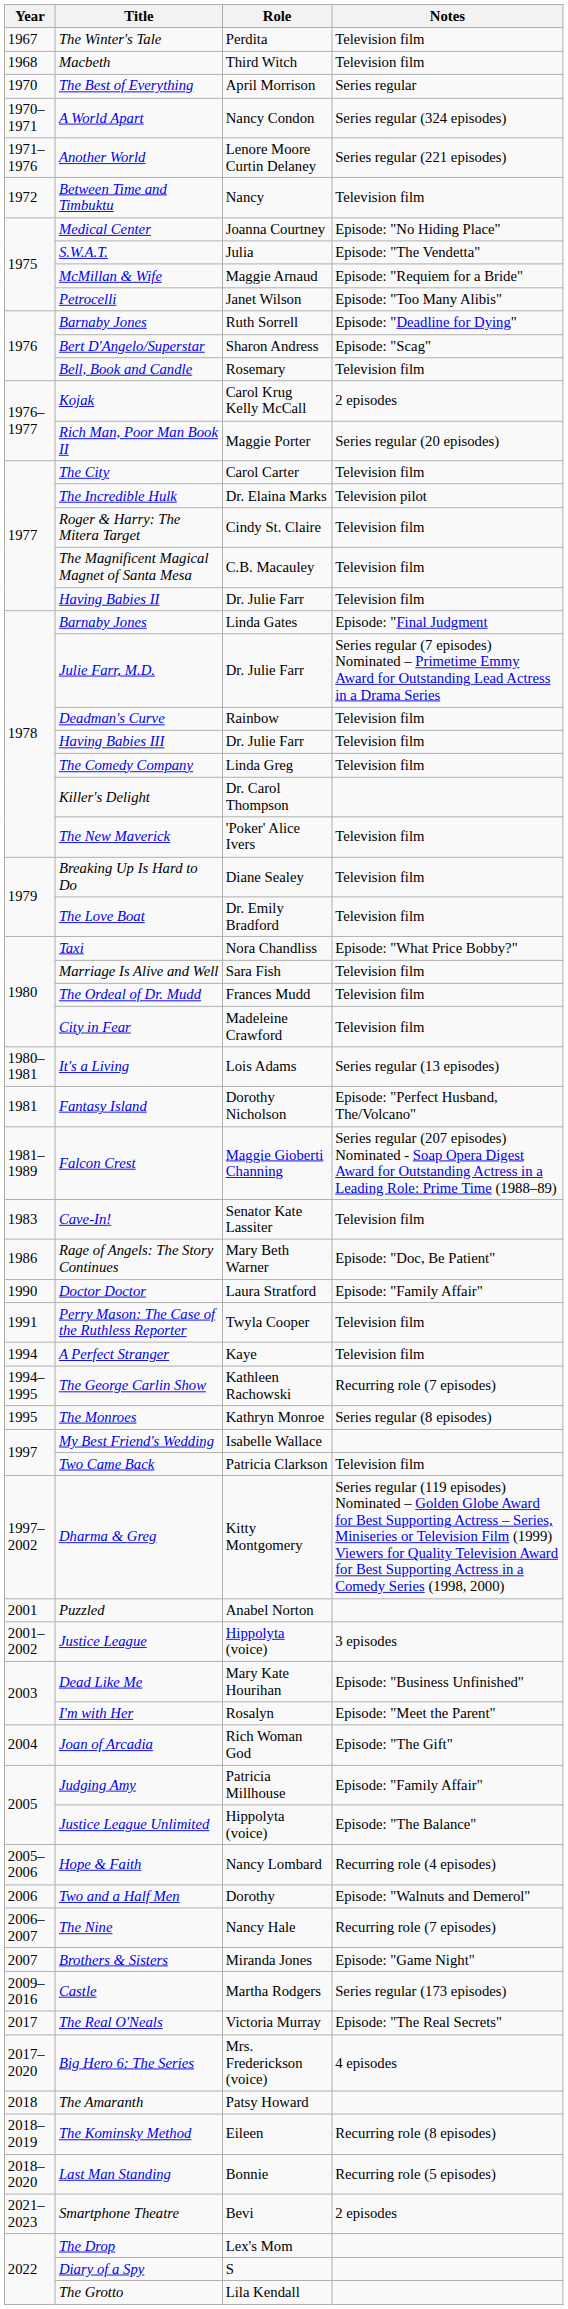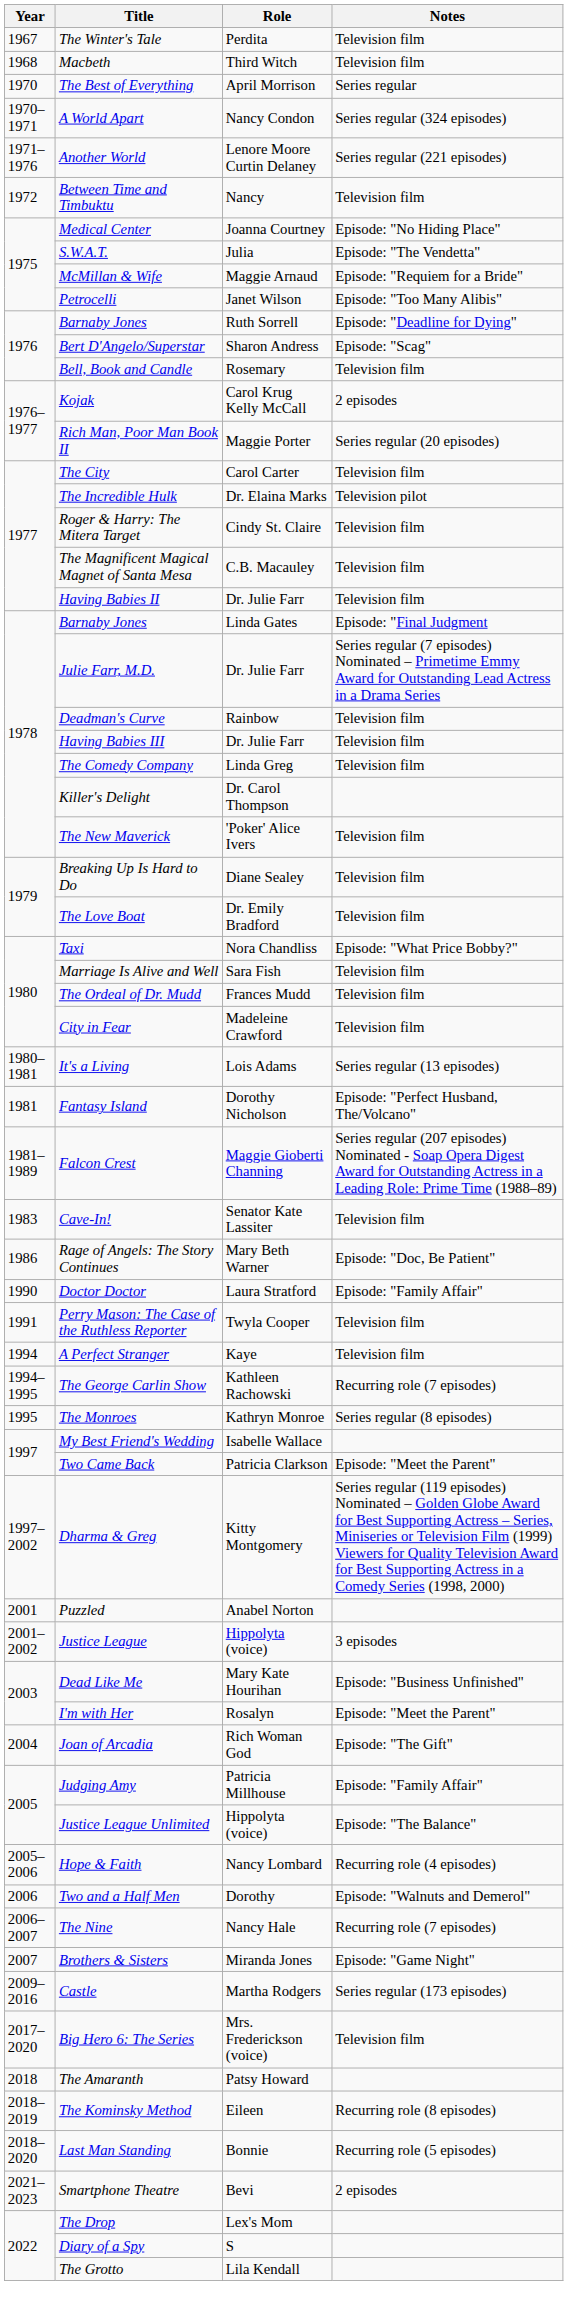Two Came Back | Notes: Television film -> Episode: "Meet the Parent"
- row: 2017 | The Real O'Neals | Victoria Murray | Episode: "The Real Secrets"
Big Hero 6: The Series | Notes: 4 episodes -> Television film
